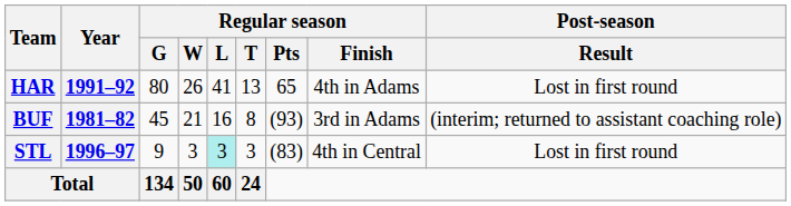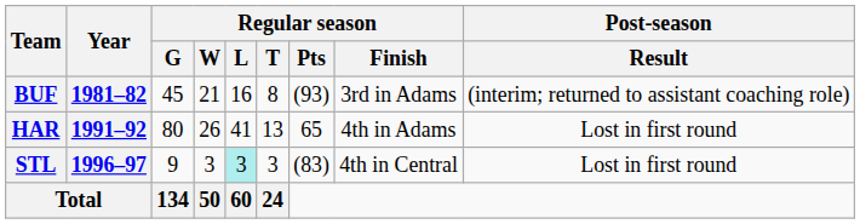rows swapped: BUF <-> HAR
